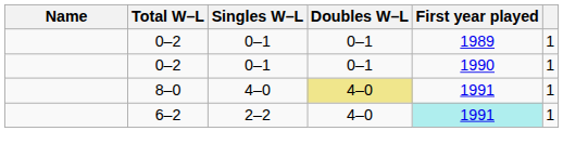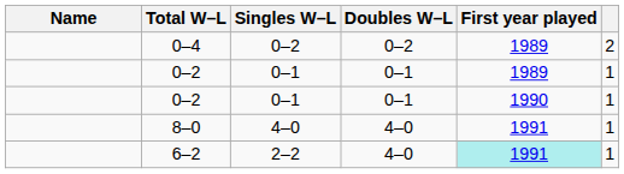+ row: 0–4 | 0–2 | 0–2 | 1989 | 2
8–0 | Doubles W–L: khaki background -> no background
